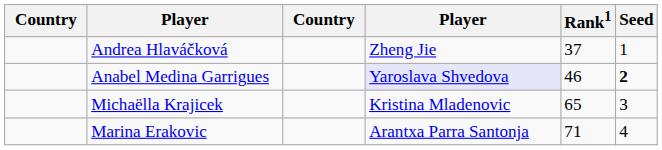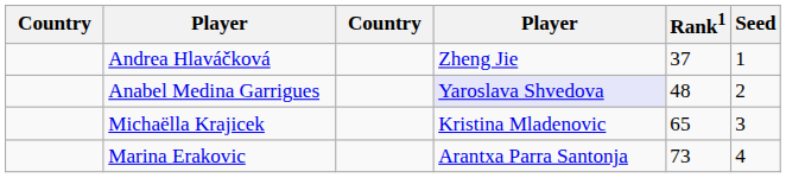Anabel Medina Garrigues | Rank1: 46 -> 48
Anabel Medina Garrigues | Seed: bold -> normal
Marina Erakovic | Rank1: 71 -> 73
